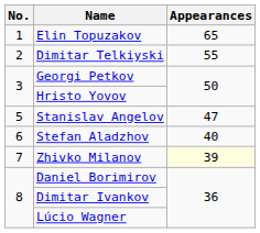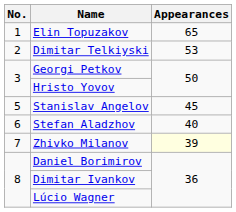Dimitar Telkiyski | Appearances: 55 -> 53
Stanislav Angelov | Appearances: 47 -> 45
